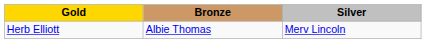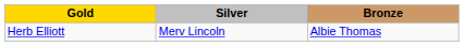columns swapped: Silver <-> Bronze
